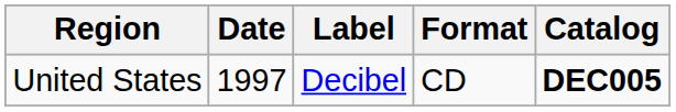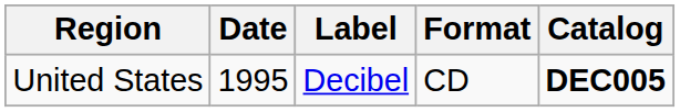United States | Date: 1997 -> 1995
